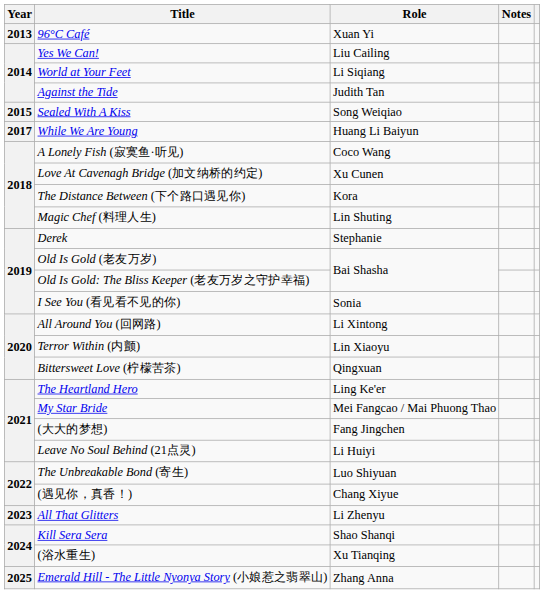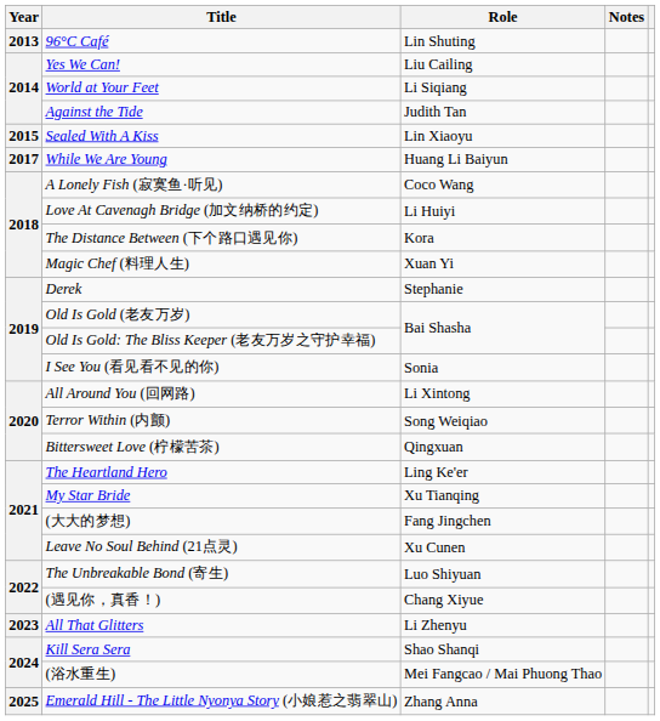96°C Café | Role: Xuan Yi -> Lin Shuting
Sealed With A Kiss | Role: Song Weiqiao -> Lin Xiaoyu
Love At Cavenagh Bridge (加文纳桥的约定) | Role: Xu Cunen -> Li Huiyi
Magic Chef (料理人生) | Role: Lin Shuting -> Xuan Yi
Terror Within (内颤) | Role: Lin Xiaoyu -> Song Weiqiao
My Star Bride | Role: Mei Fangcao / Mai Phuong Thao -> Xu Tianqing
Leave No Soul Behind (21点灵) | Role: Li Huiyi -> Xu Cunen
(浴水重生) | Role: Xu Tianqing -> Mei Fangcao / Mai Phuong Thao
